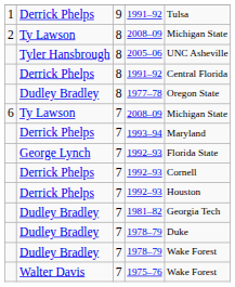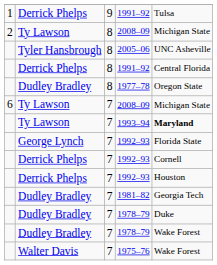1993–94 | column 2: Derrick Phelps -> Ty Lawson
1993–94 | column 5: normal -> bold
